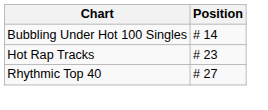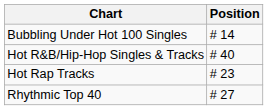+ row: Hot R&B/Hip-Hop Singles & Tracks | # 40
